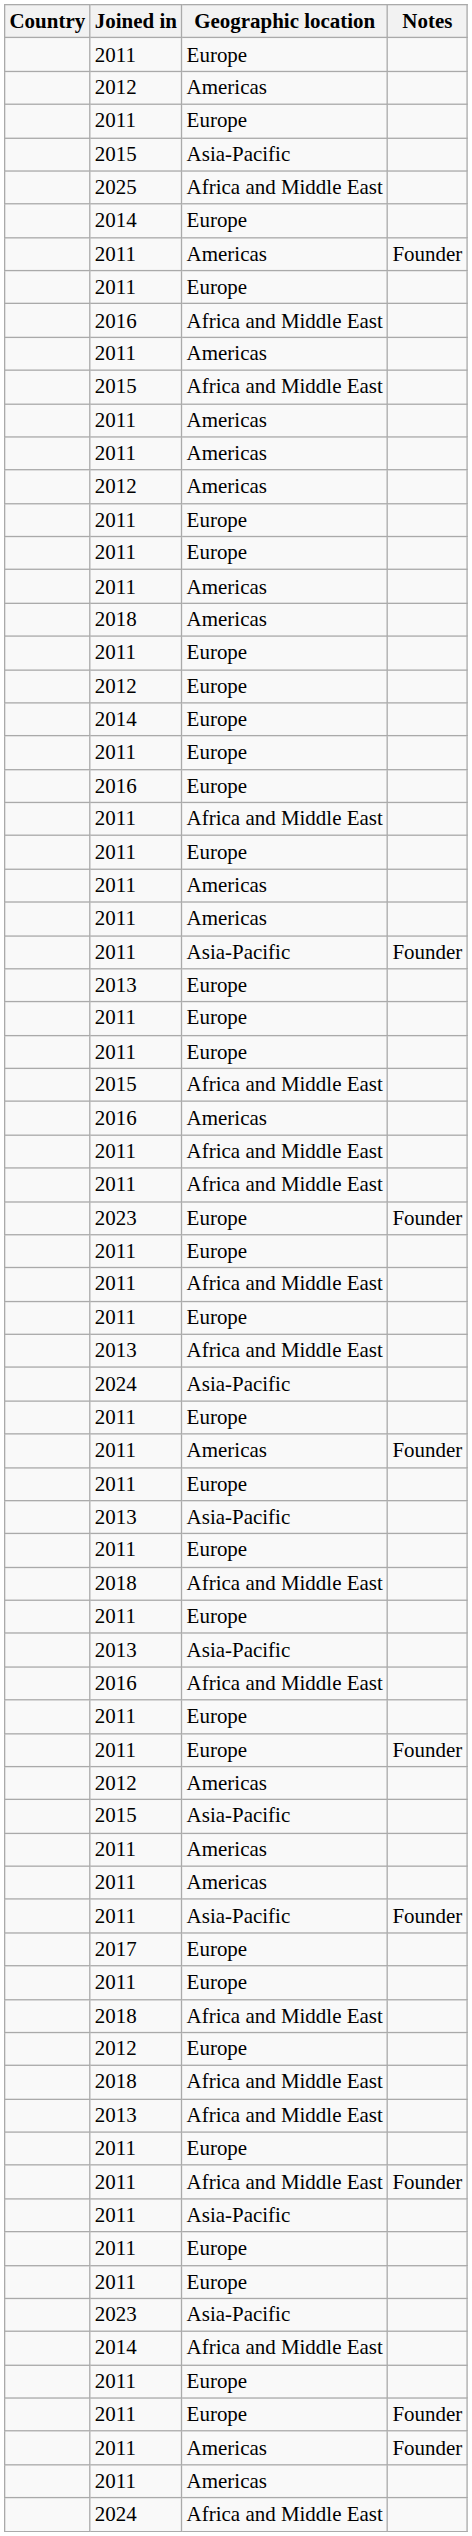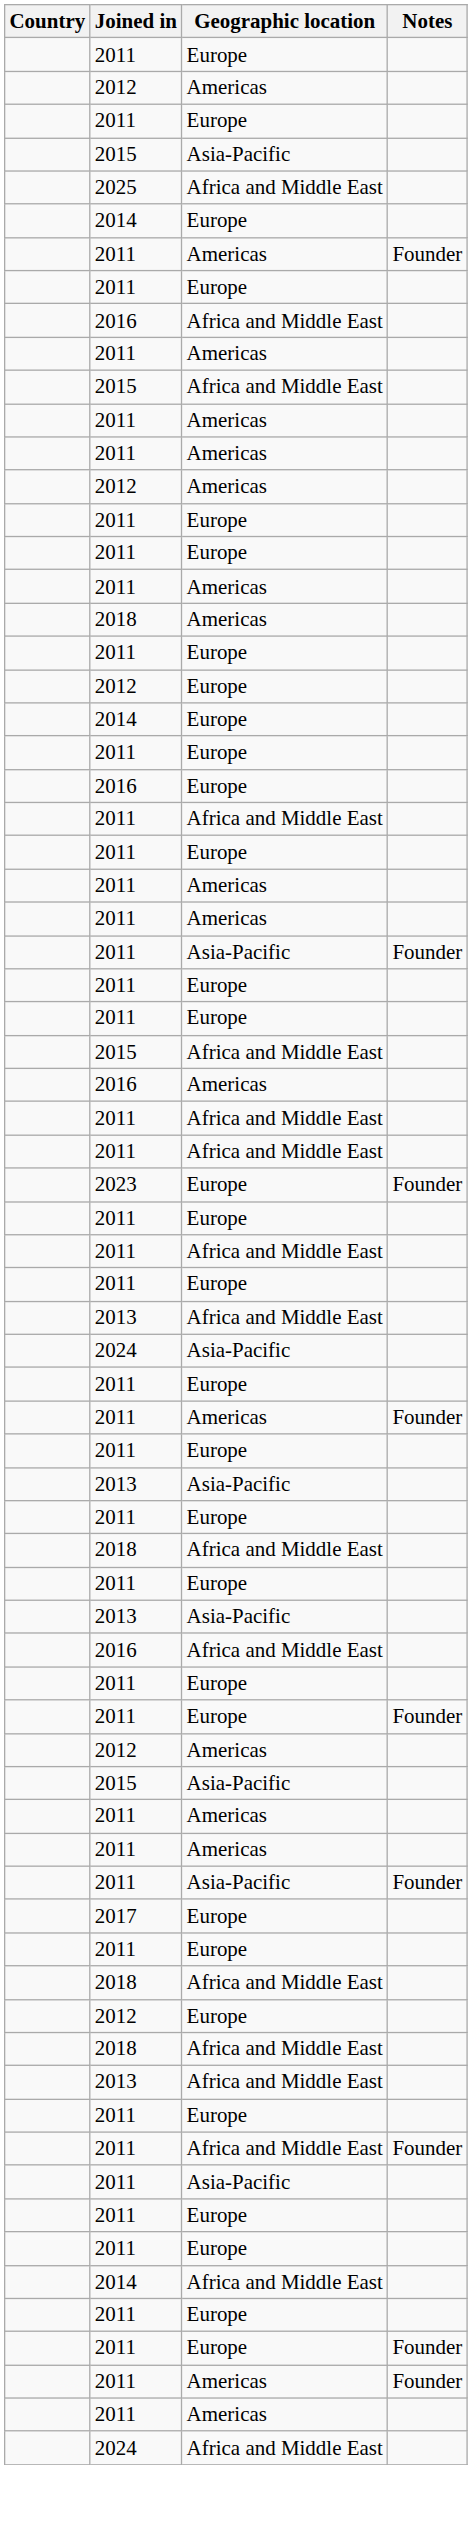- row: 2013 | Europe
- row: 2023 | Asia-Pacific
